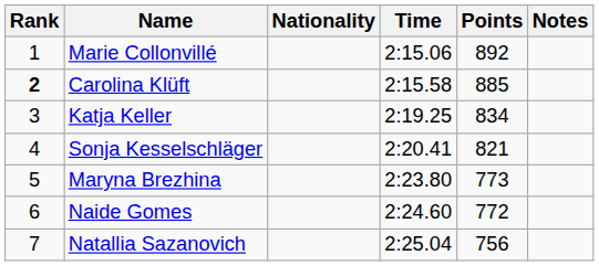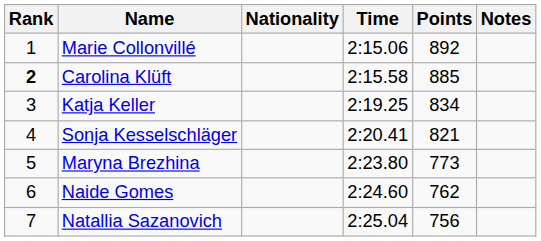Naide Gomes | Points: 772 -> 762
